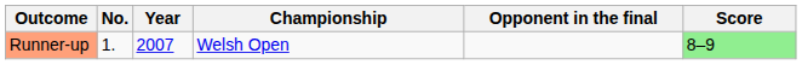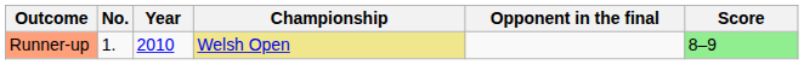Runner-up | Year: 2007 -> 2010
Runner-up | Championship: no background -> khaki background
